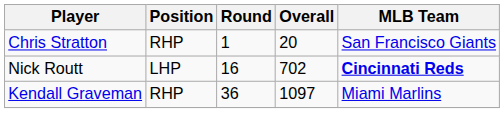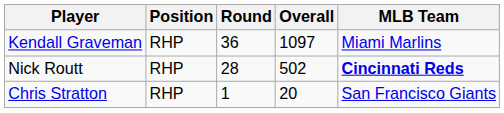rows swapped: Chris Stratton <-> Kendall Graveman
Nick Routt | Position: LHP -> RHP
Nick Routt | Round: 16 -> 28
Nick Routt | Overall: 702 -> 502
